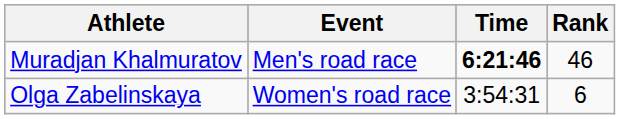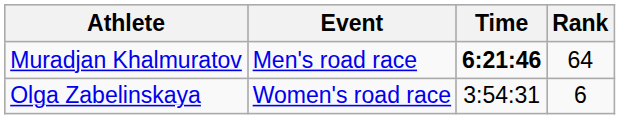Muradjan Khalmuratov | Rank: 46 -> 64
